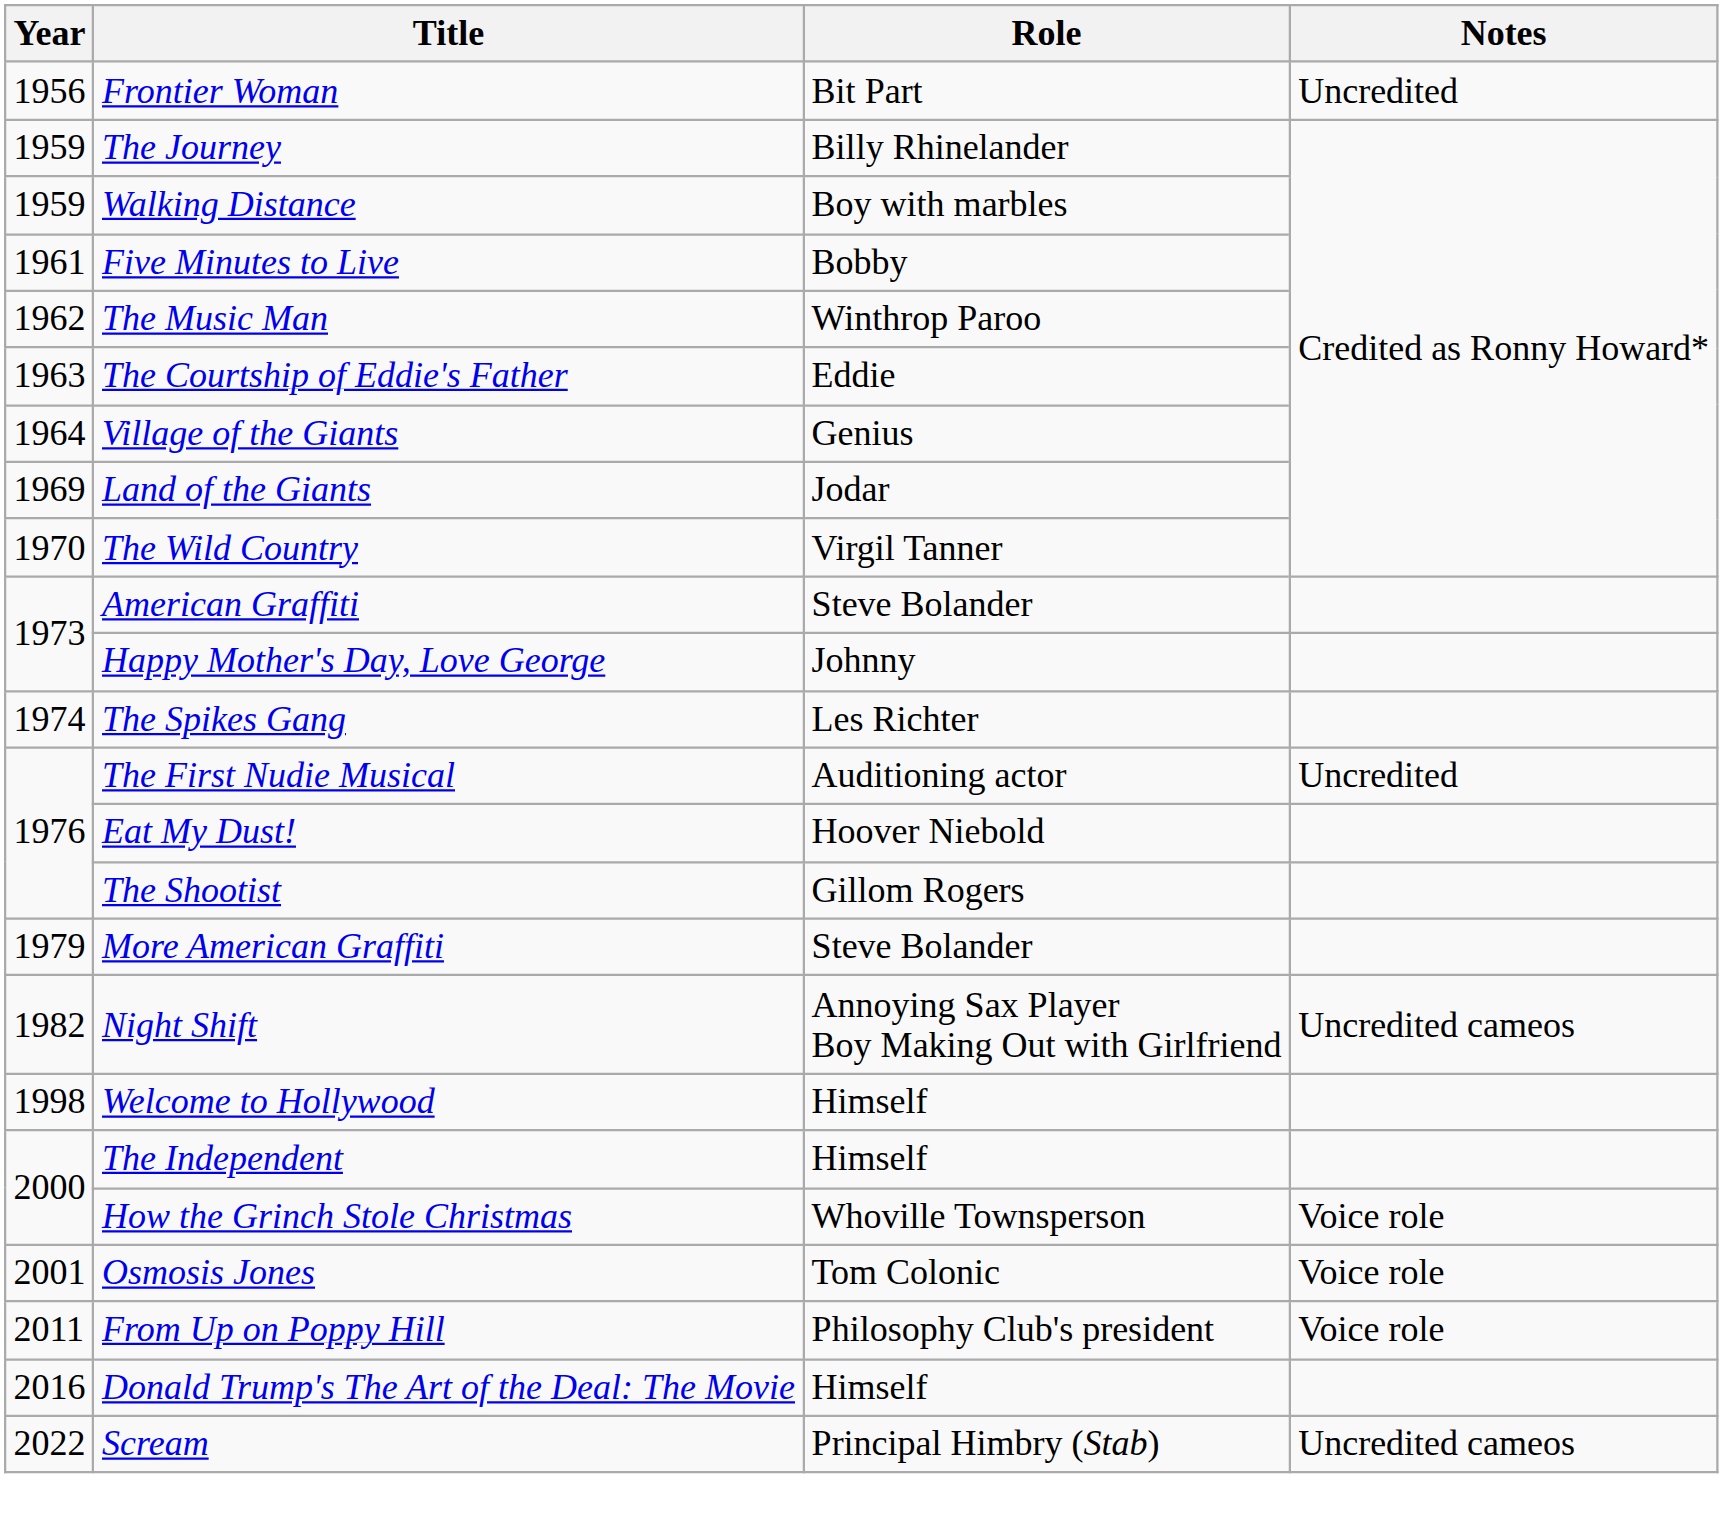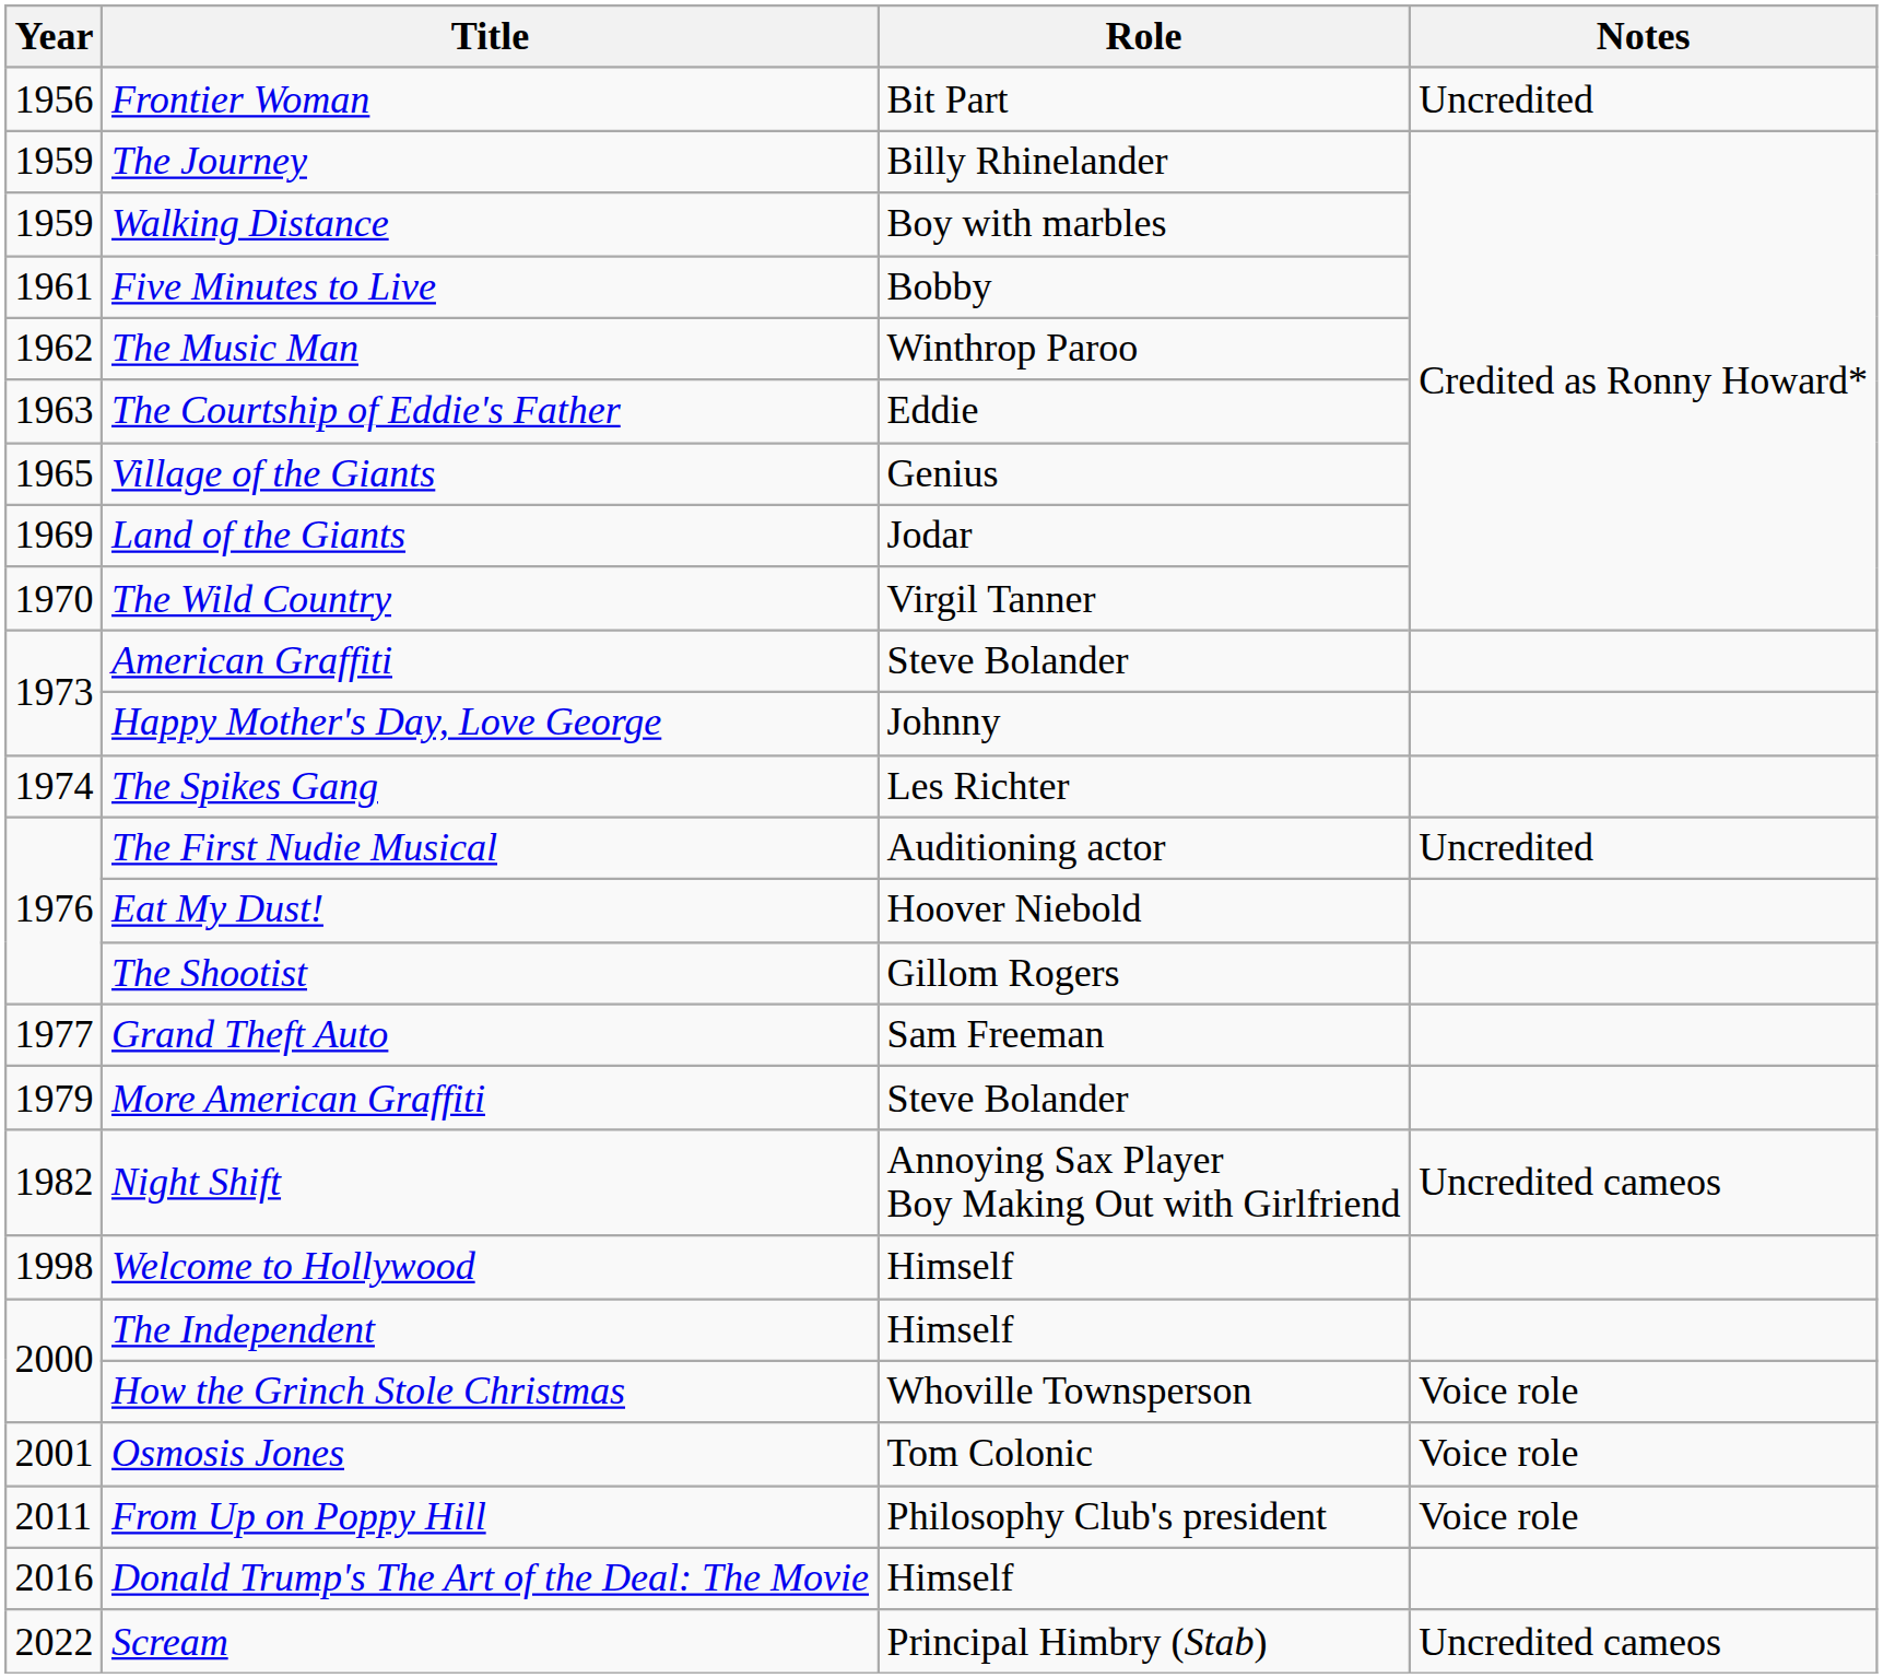Village of the Giants | Year: 1964 -> 1965
+ row: 1977 | Grand Theft Auto | Sam Freeman
